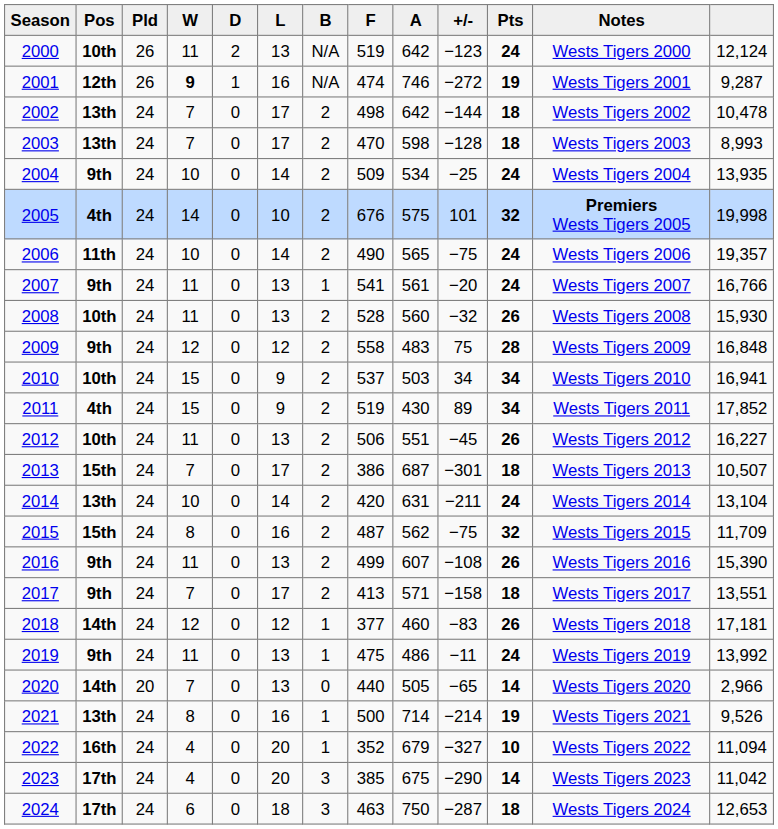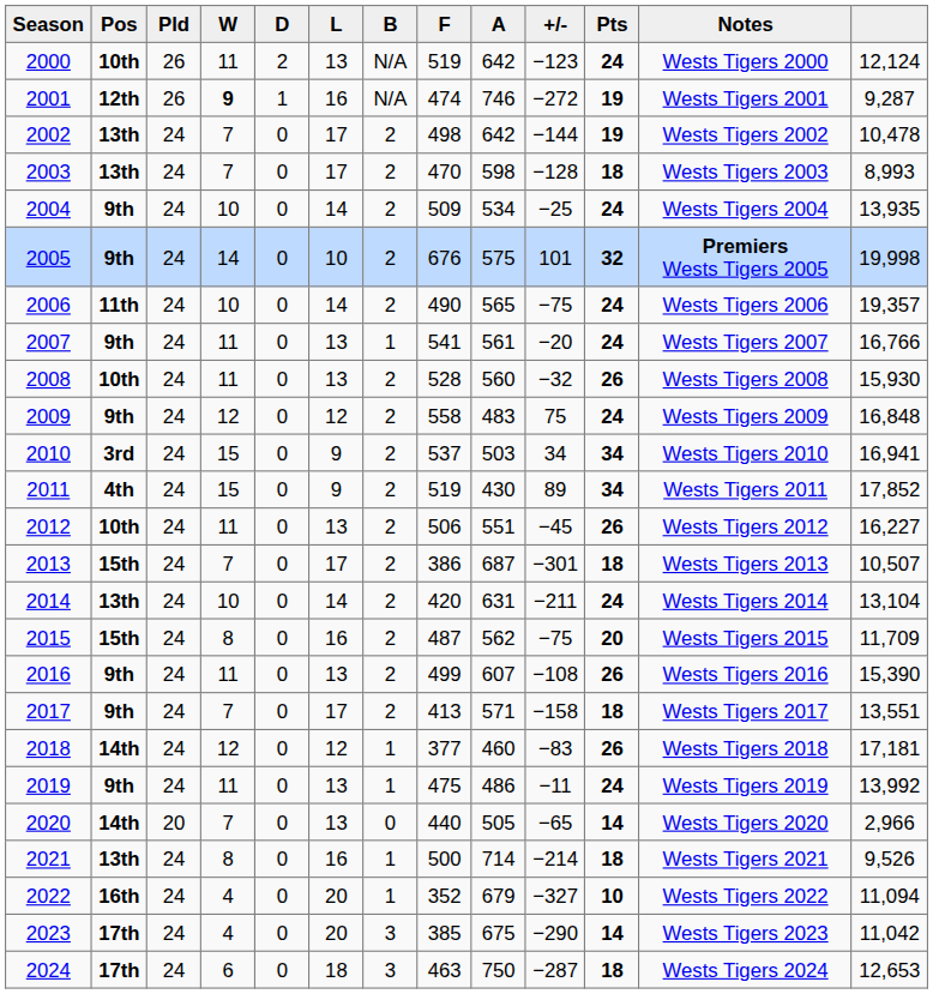2002 | Pts: 18 -> 19
2005 | Pos: 4th -> 9th
2009 | Pts: 28 -> 24
2010 | Pos: 10th -> 3rd
2015 | Pts: 32 -> 20
2021 | Pts: 19 -> 18
